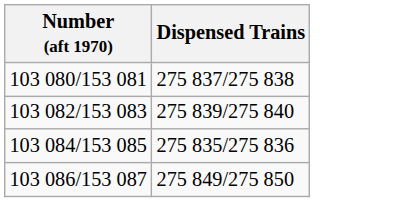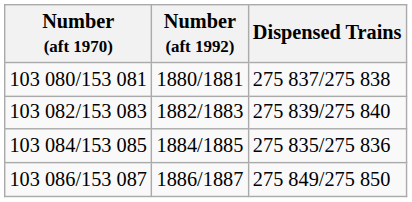+ column: Number (aft 1992) | 1880/1881 | 1882/1883 | 1884/1885 | 1886/1887
